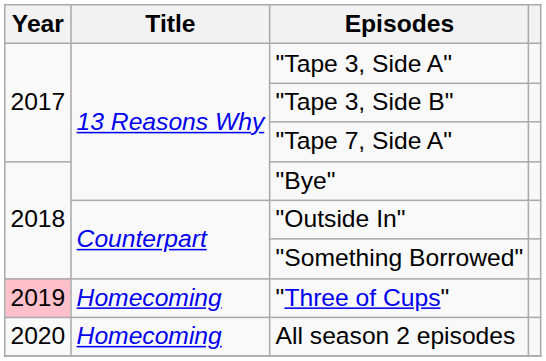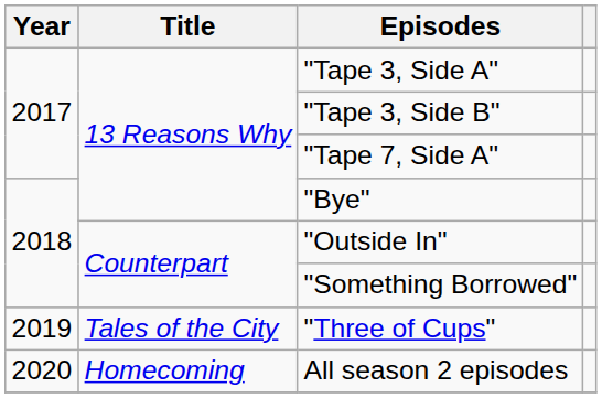"Three of Cups" | Year: pink background -> no background
"Three of Cups" | Title: Homecoming -> Tales of the City
